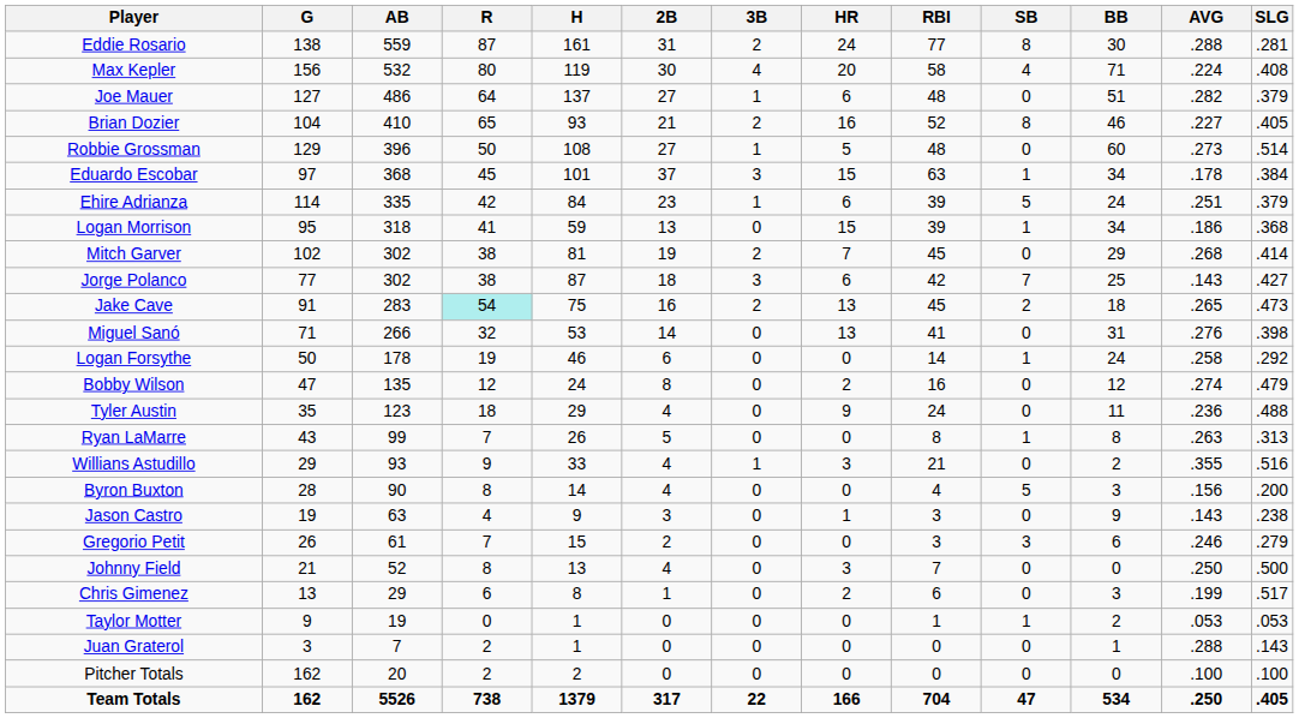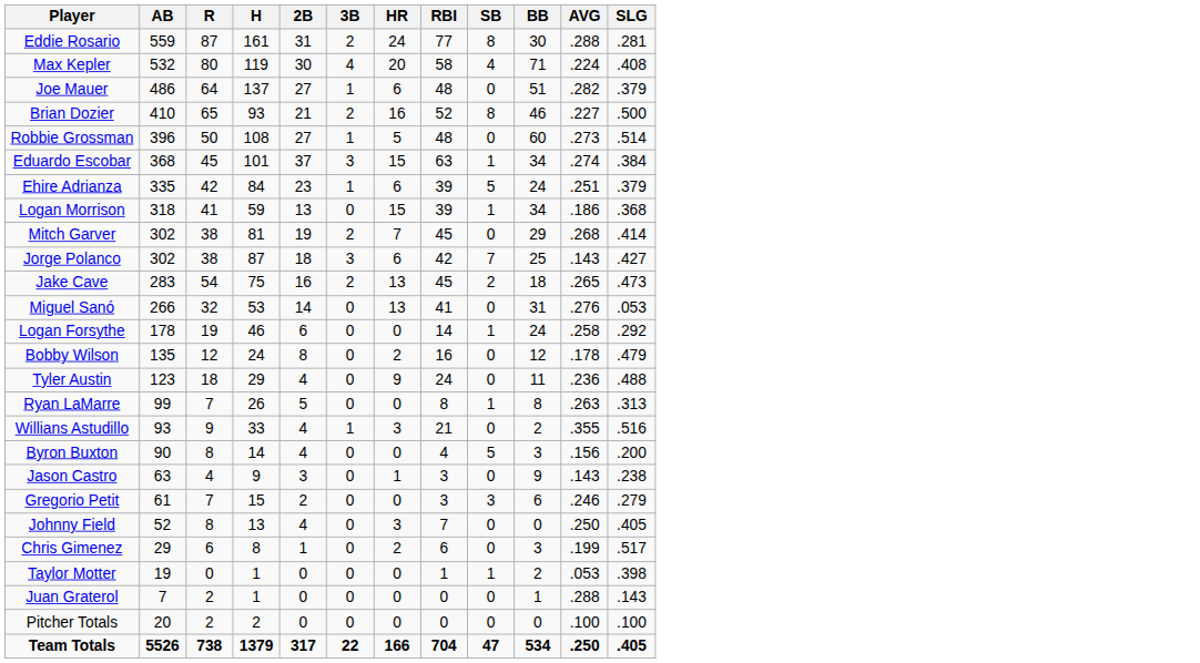- column: G | 138 | 156 | 127 | 104 | 129 | 97 | 114 | 95 | 102 | 77 | 91 | 71 | 50 | 47 | 35 | 43 | 29 | 28 | 19 | 26 | 21 | 13 | 9 | 3 | 162 | 162
Brian Dozier | SLG: .405 -> .500
Eduardo Escobar | AVG: .178 -> .274
Jake Cave | R: paleturquoise background -> no background
Miguel Sanó | SLG: .398 -> .053
Bobby Wilson | AVG: .274 -> .178
Johnny Field | SLG: .500 -> .405
Taylor Motter | SLG: .053 -> .398
